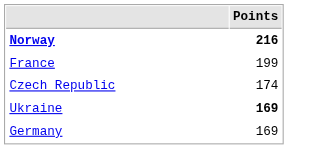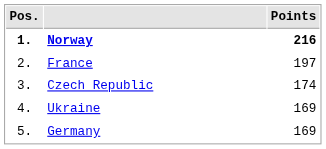+ column: Pos. | 1. | 2. | 3. | 4. | 5.
France | Points: 199 -> 197
Ukraine | Points: bold -> normal
